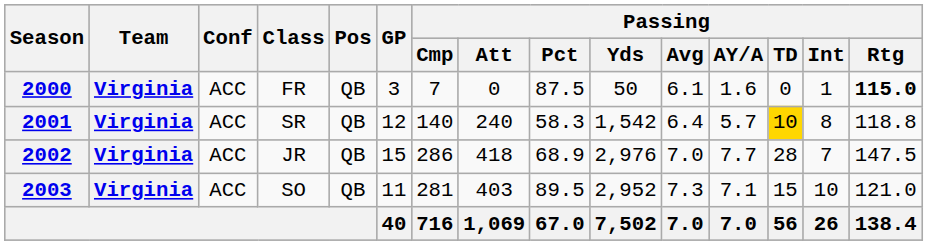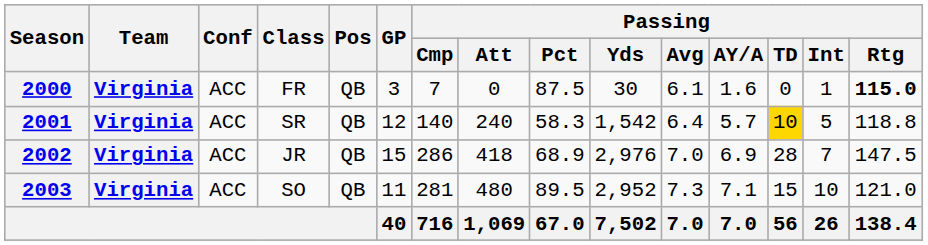2000 | Passing / Yds: 50 -> 30
2001 | Passing / Int: 8 -> 5
2002 | Passing / AY/A: 7.7 -> 6.9
2003 | Passing / Att: 403 -> 480
